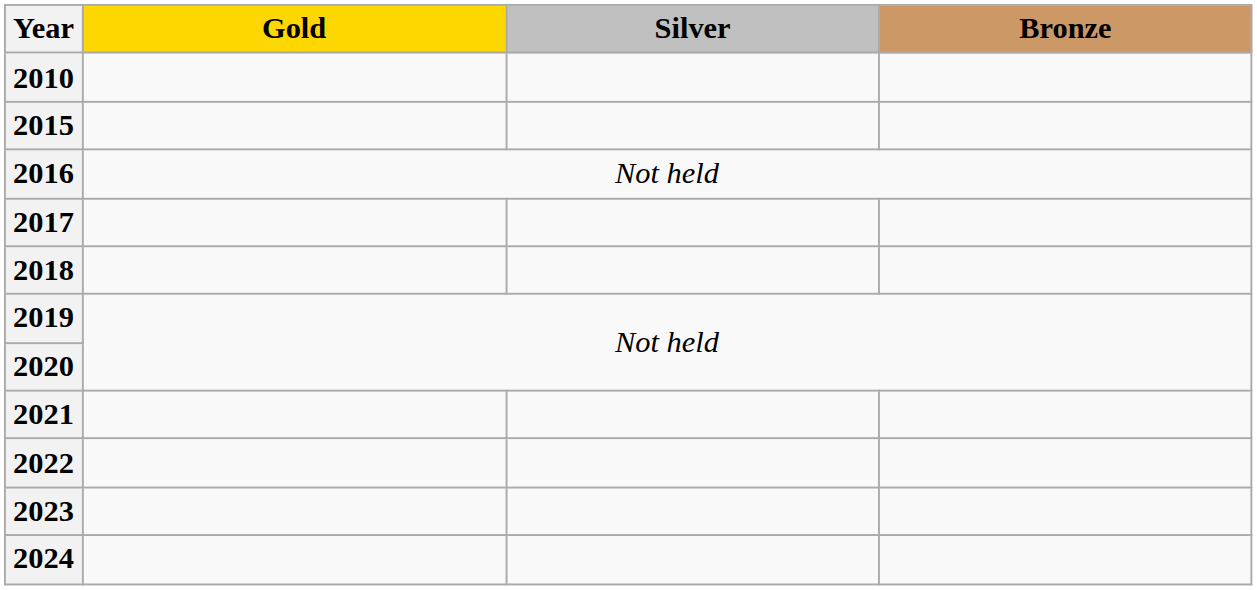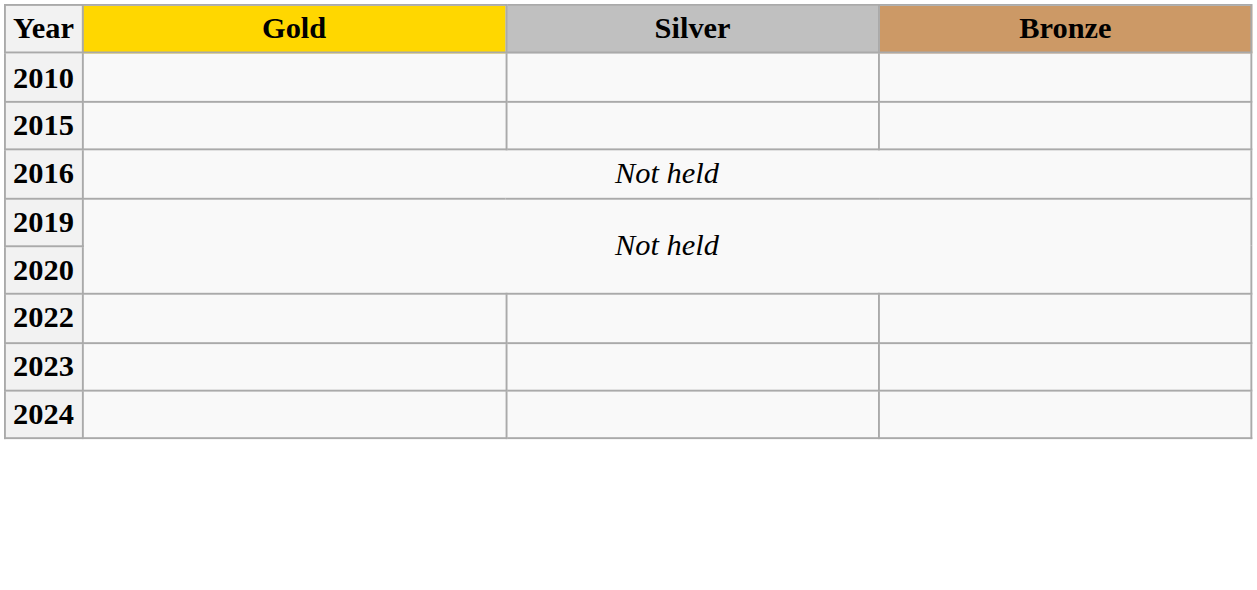- row: 2017
- row: 2018
- row: 2021
